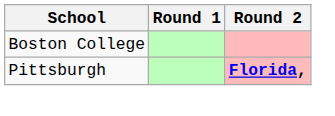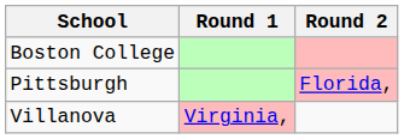Pittsburgh | Round 2: bold -> normal
+ row: Villanova | Virginia,
